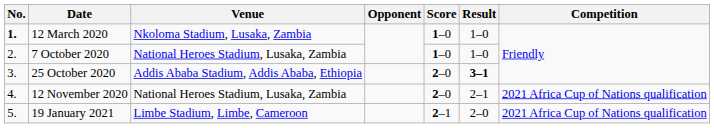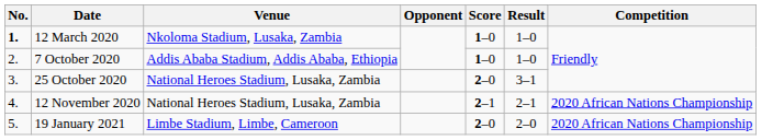7 October 2020 | Venue: National Heroes Stadium, Lusaka, Zambia -> Addis Ababa Stadium, Addis Ababa, Ethiopia
25 October 2020 | Venue: Addis Ababa Stadium, Addis Ababa, Ethiopia -> National Heroes Stadium, Lusaka, Zambia
25 October 2020 | Result: bold -> normal
12 November 2020 | Score: 2–0 -> 2–1
12 November 2020 | Competition: 2021 Africa Cup of Nations qualification -> 2020 African Nations Championship
19 January 2021 | Score: 2–1 -> 2–0
19 January 2021 | Competition: 2021 Africa Cup of Nations qualification -> 2020 African Nations Championship
